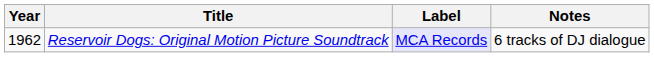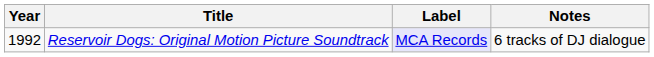Reservoir Dogs: Original Motion Picture Soundtrack | Year: 1962 -> 1992
